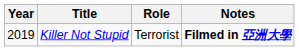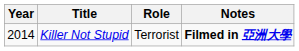Killer Not Stupid | Year: 2019 -> 2014
